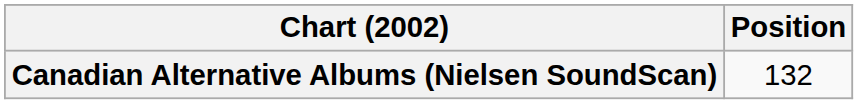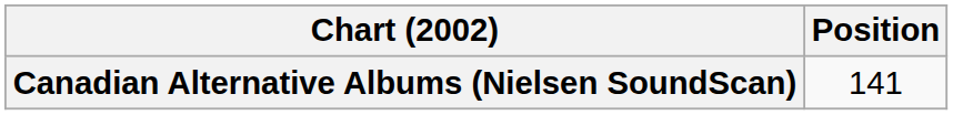Canadian Alternative Albums (Nielsen SoundScan) | Position: 132 -> 141
